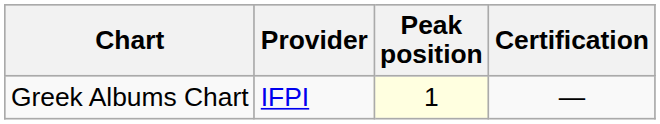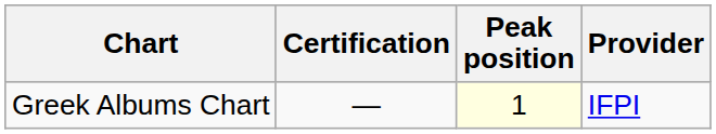columns swapped: Provider <-> Certification
